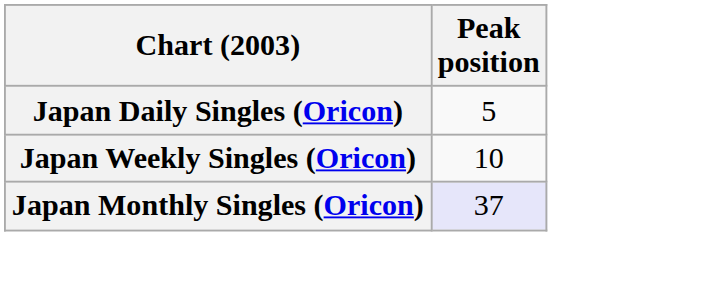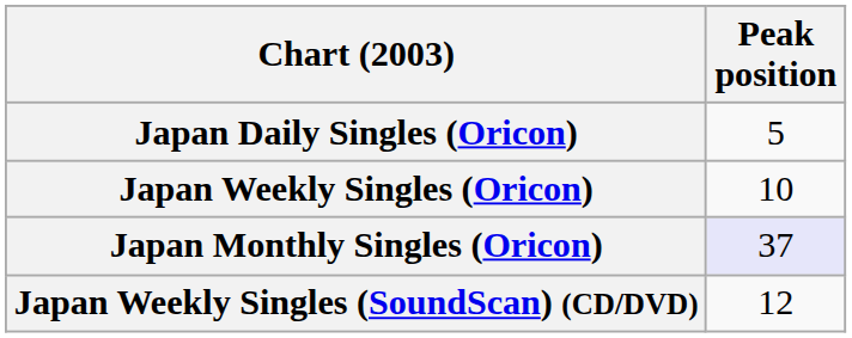+ row: Japan Weekly Singles (SoundScan) (CD/DVD) | 12
